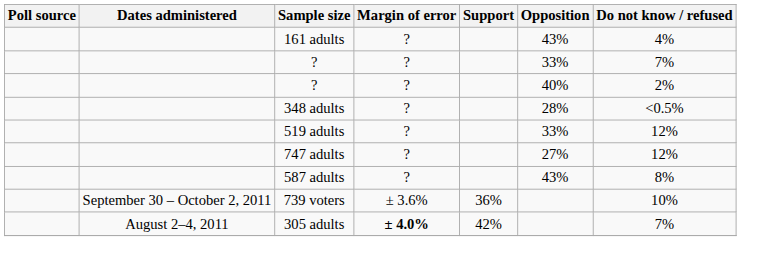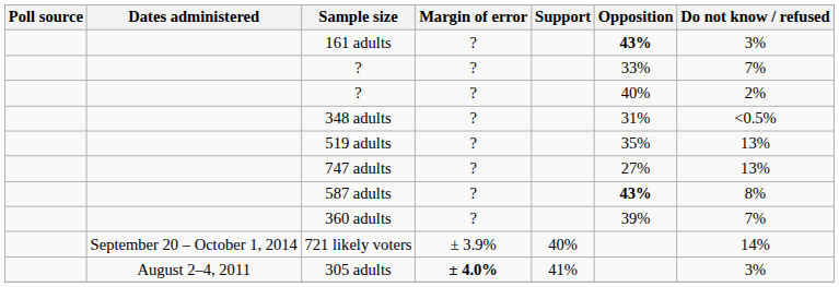161 adults | Opposition: normal -> bold
161 adults | Do not know / refused: 4% -> 3%
348 adults | Opposition: 28% -> 31%
519 adults | Opposition: 33% -> 35%
519 adults | Do not know / refused: 12% -> 13%
747 adults | Do not know / refused: 12% -> 13%
587 adults | Opposition: normal -> bold
+ row: 360 adults | ? | 39% | 7%
+ row: September 20 – October 1, 2014 | 721 likely voters | ± 3.9% | 40% | 14%
- row: September 30 – October 2, 2011 | 739 voters | ± 3.6% | 36% | 10%
305 adults | Support: 42% -> 41%
305 adults | Do not know / refused: 7% -> 3%
